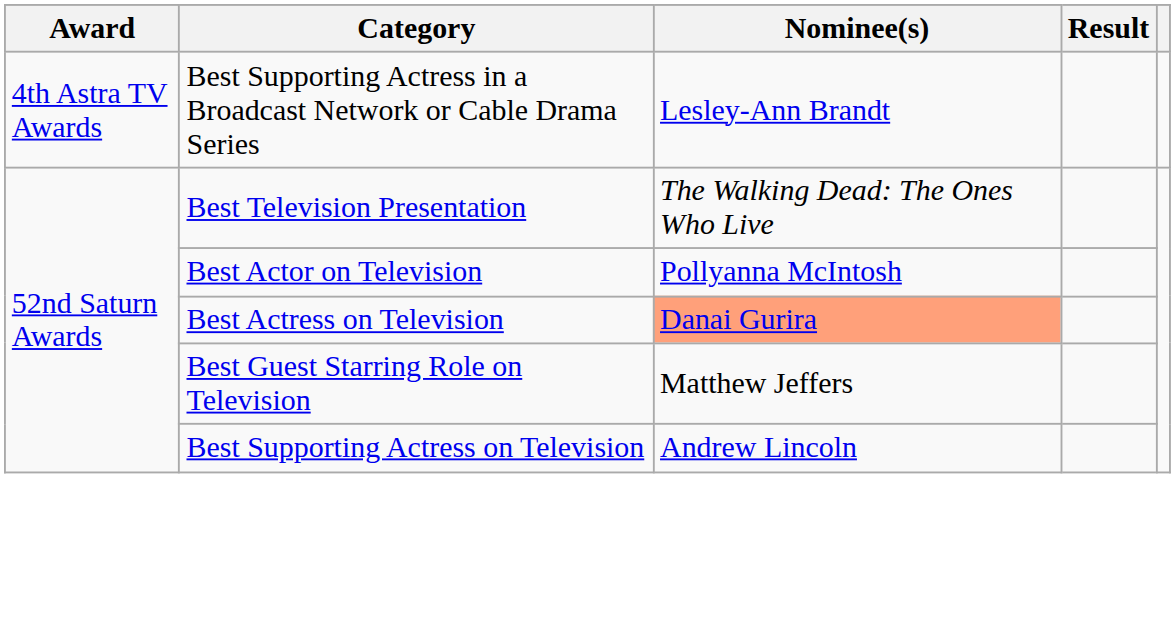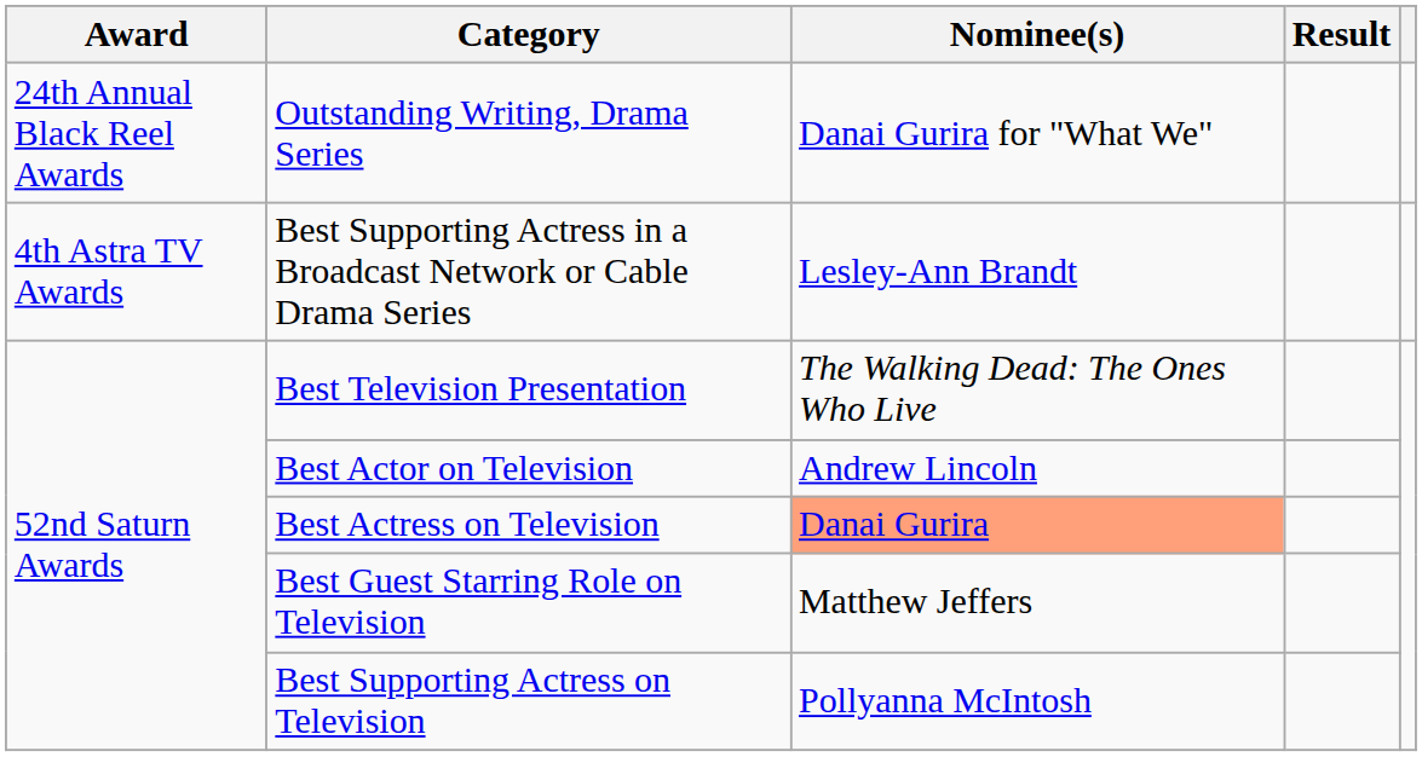+ row: 24th Annual Black Reel Awards | Outstanding Writing, Drama Series | Danai Gurira for "What We"
Best Actor on Television | Nominee(s): Pollyanna McIntosh -> Andrew Lincoln
Best Supporting Actress on Television | Nominee(s): Andrew Lincoln -> Pollyanna McIntosh
